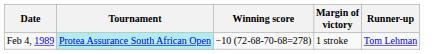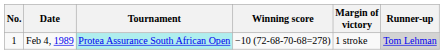+ column: No. | 1
Feb 4, 1989 | Runner-up: no background -> lightgrey background
